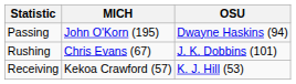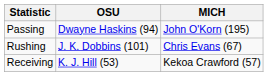columns swapped: OSU <-> MICH
